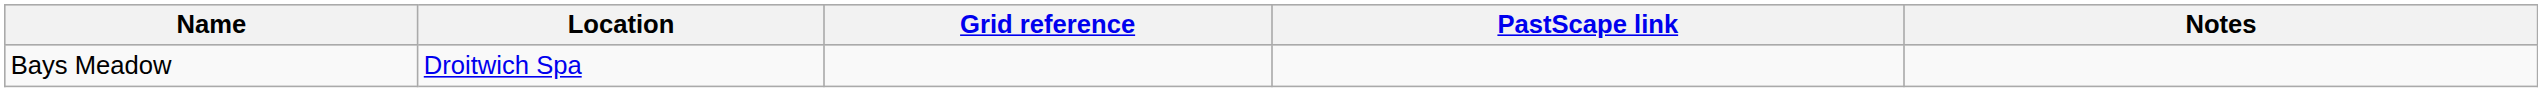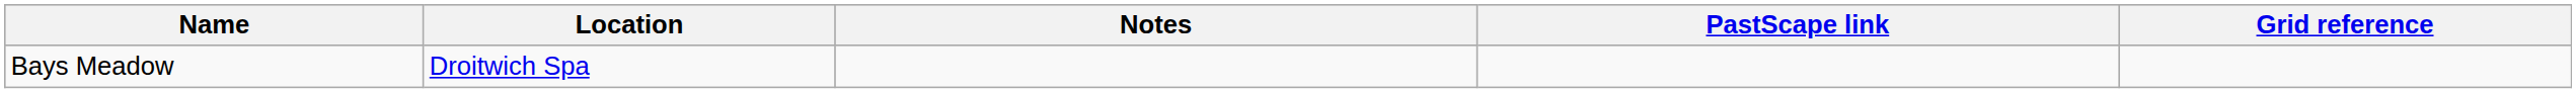columns swapped: Grid reference <-> Notes
